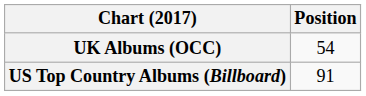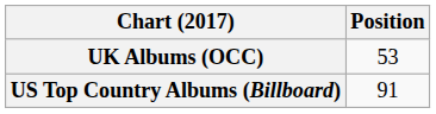UK Albums (OCC) | Position: 54 -> 53
